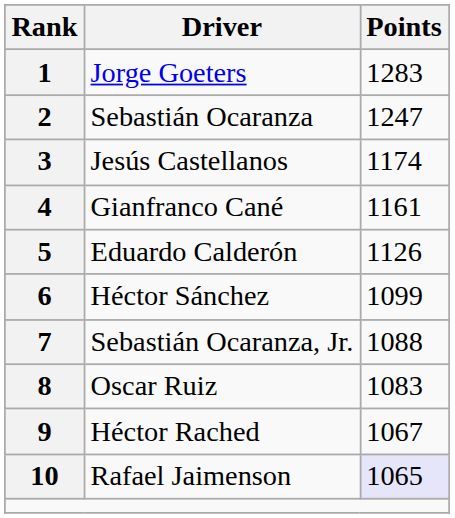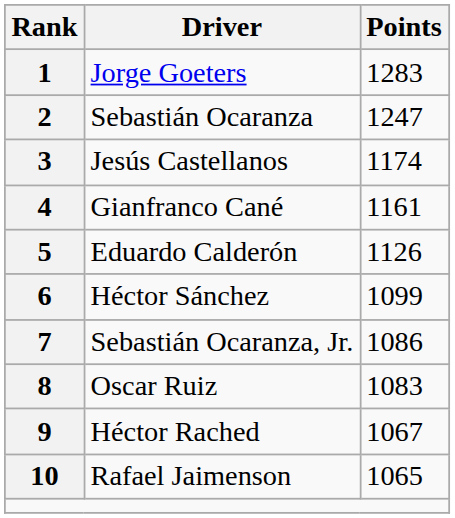7 | Points: 1088 -> 1086
10 | Points: lavender background -> no background
